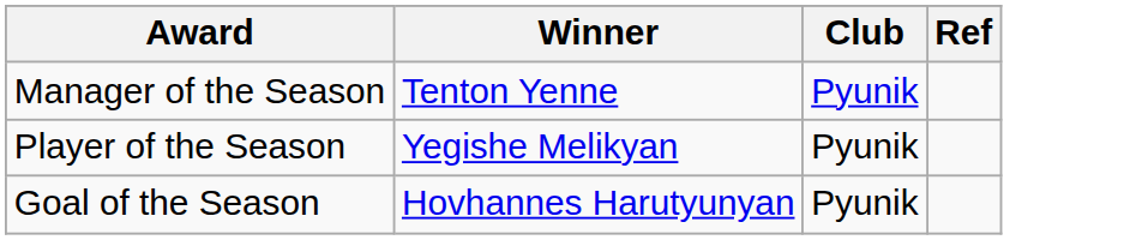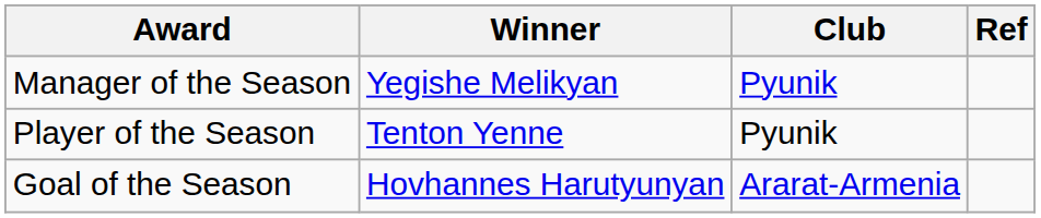Manager of the Season | Winner: Tenton Yenne -> Yegishe Melikyan
Player of the Season | Winner: Yegishe Melikyan -> Tenton Yenne
Goal of the Season | Club: Pyunik -> Ararat-Armenia
